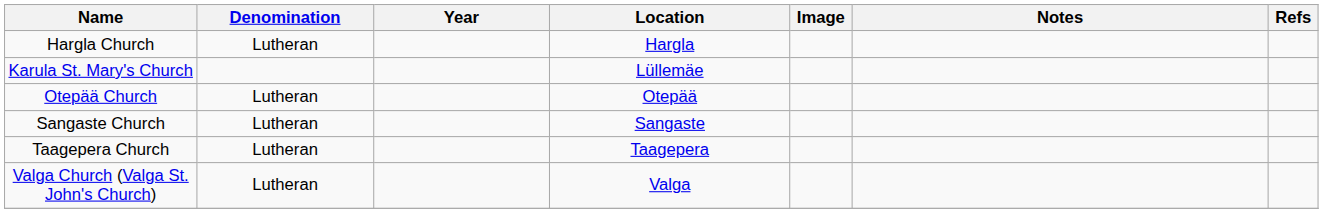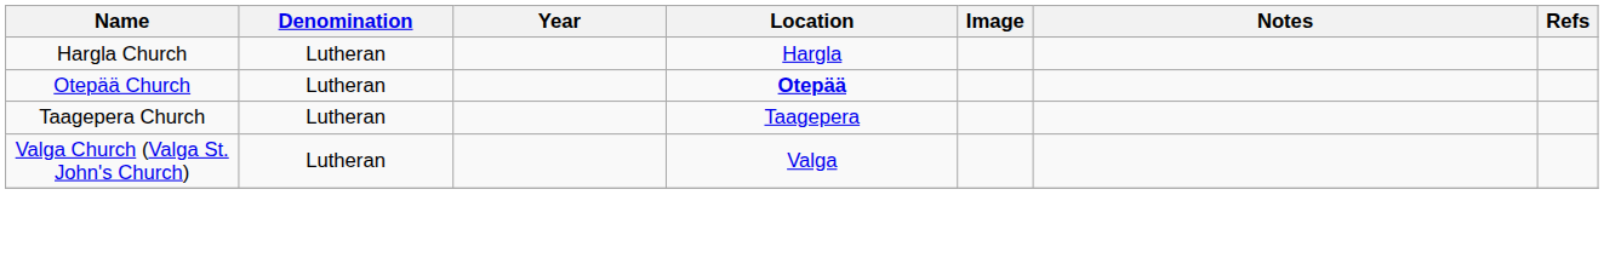- row: Karula St. Mary's Church | Lüllemäe
Otepää Church | Location: normal -> bold
- row: Sangaste Church | Lutheran | Sangaste
